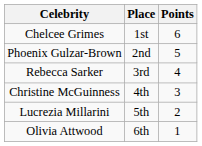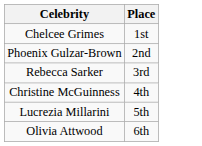- column: Points | 6 | 5 | 4 | 3 | 2 | 1
